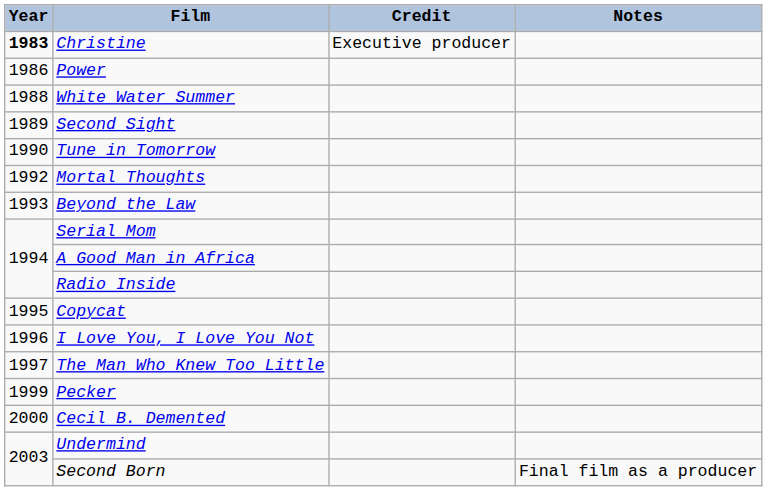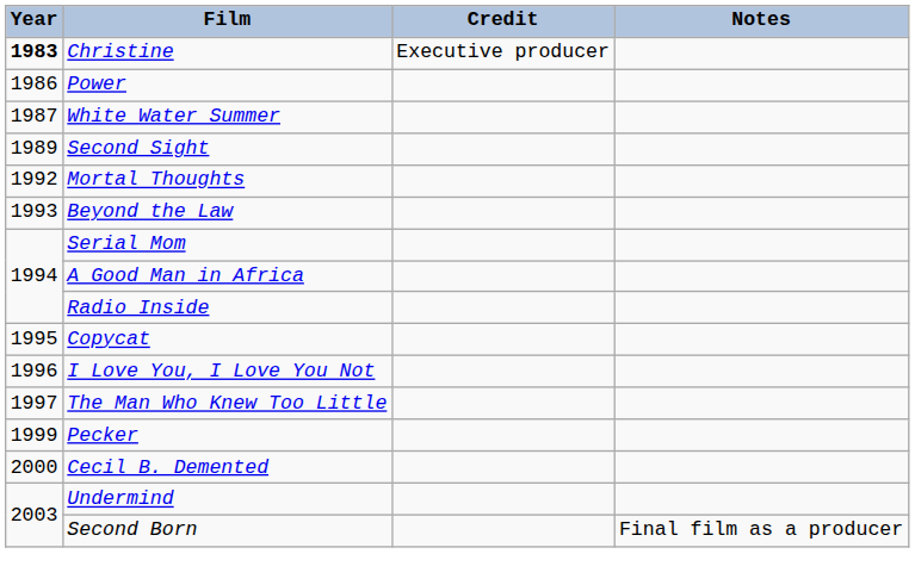White Water Summer | Year: 1988 -> 1987
- row: 1990 | Tune in Tomorrow
